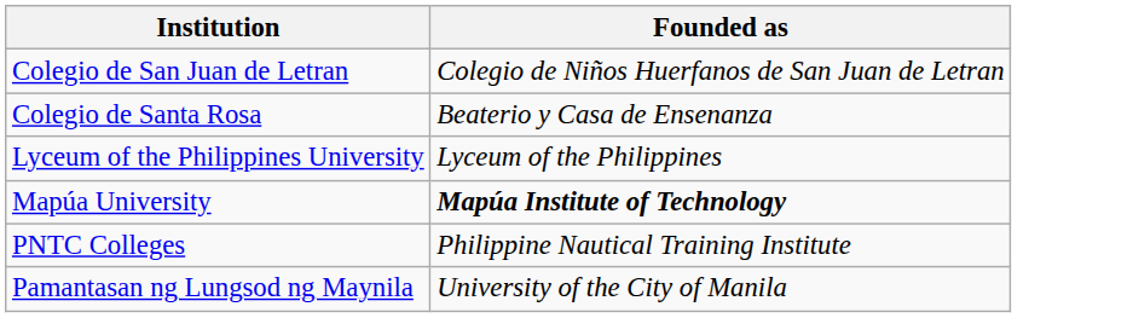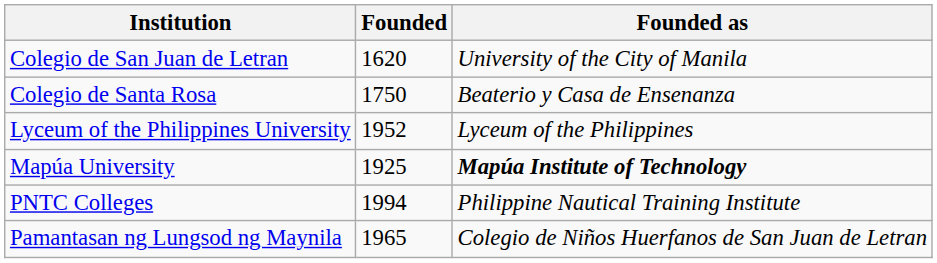+ column: Founded | 1620 | 1750 | 1952 | 1925 | 1994 | 1965
Colegio de San Juan de Letran | Founded as: Colegio de Niños Huerfanos de San Juan de Letran -> University of the City of Manila
Pamantasan ng Lungsod ng Maynila | Founded as: University of the City of Manila -> Colegio de Niños Huerfanos de San Juan de Letran
